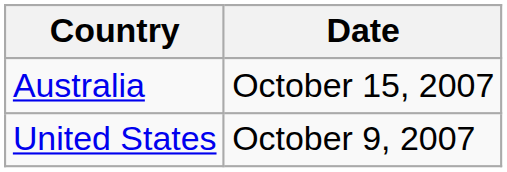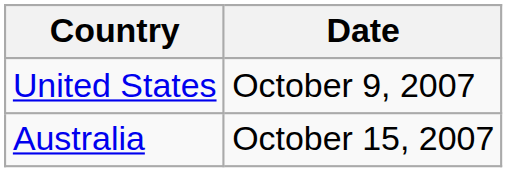rows swapped: United States <-> Australia
